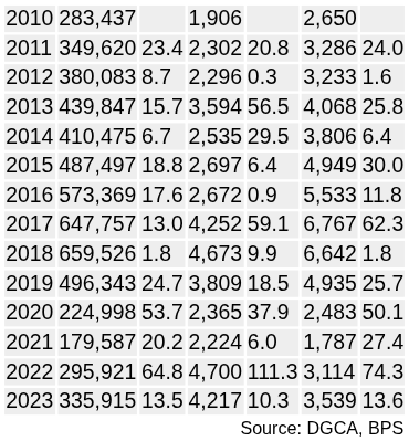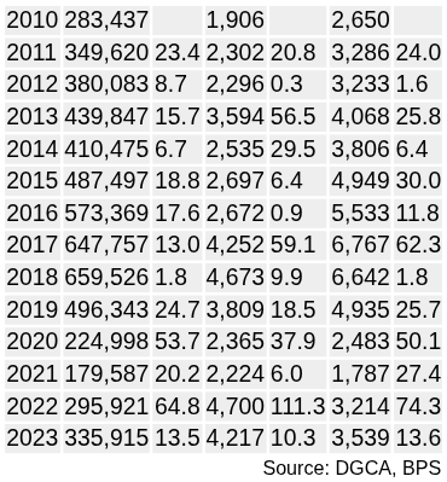2022 | column 6: 3,114 -> 3,214
